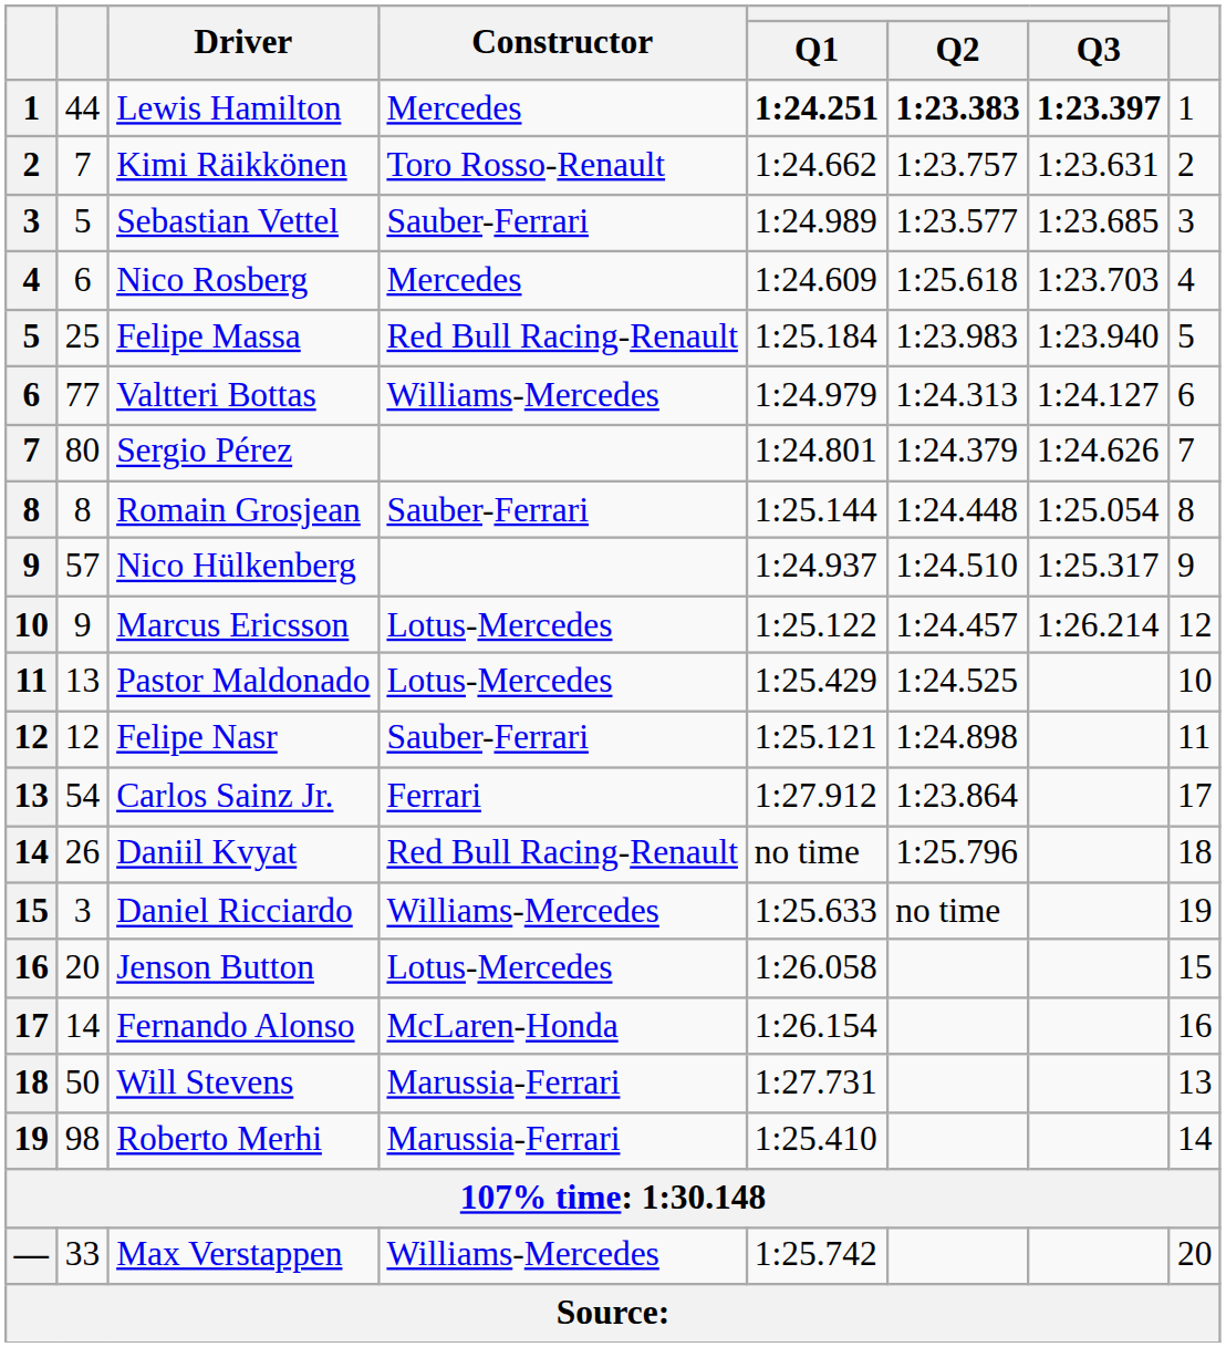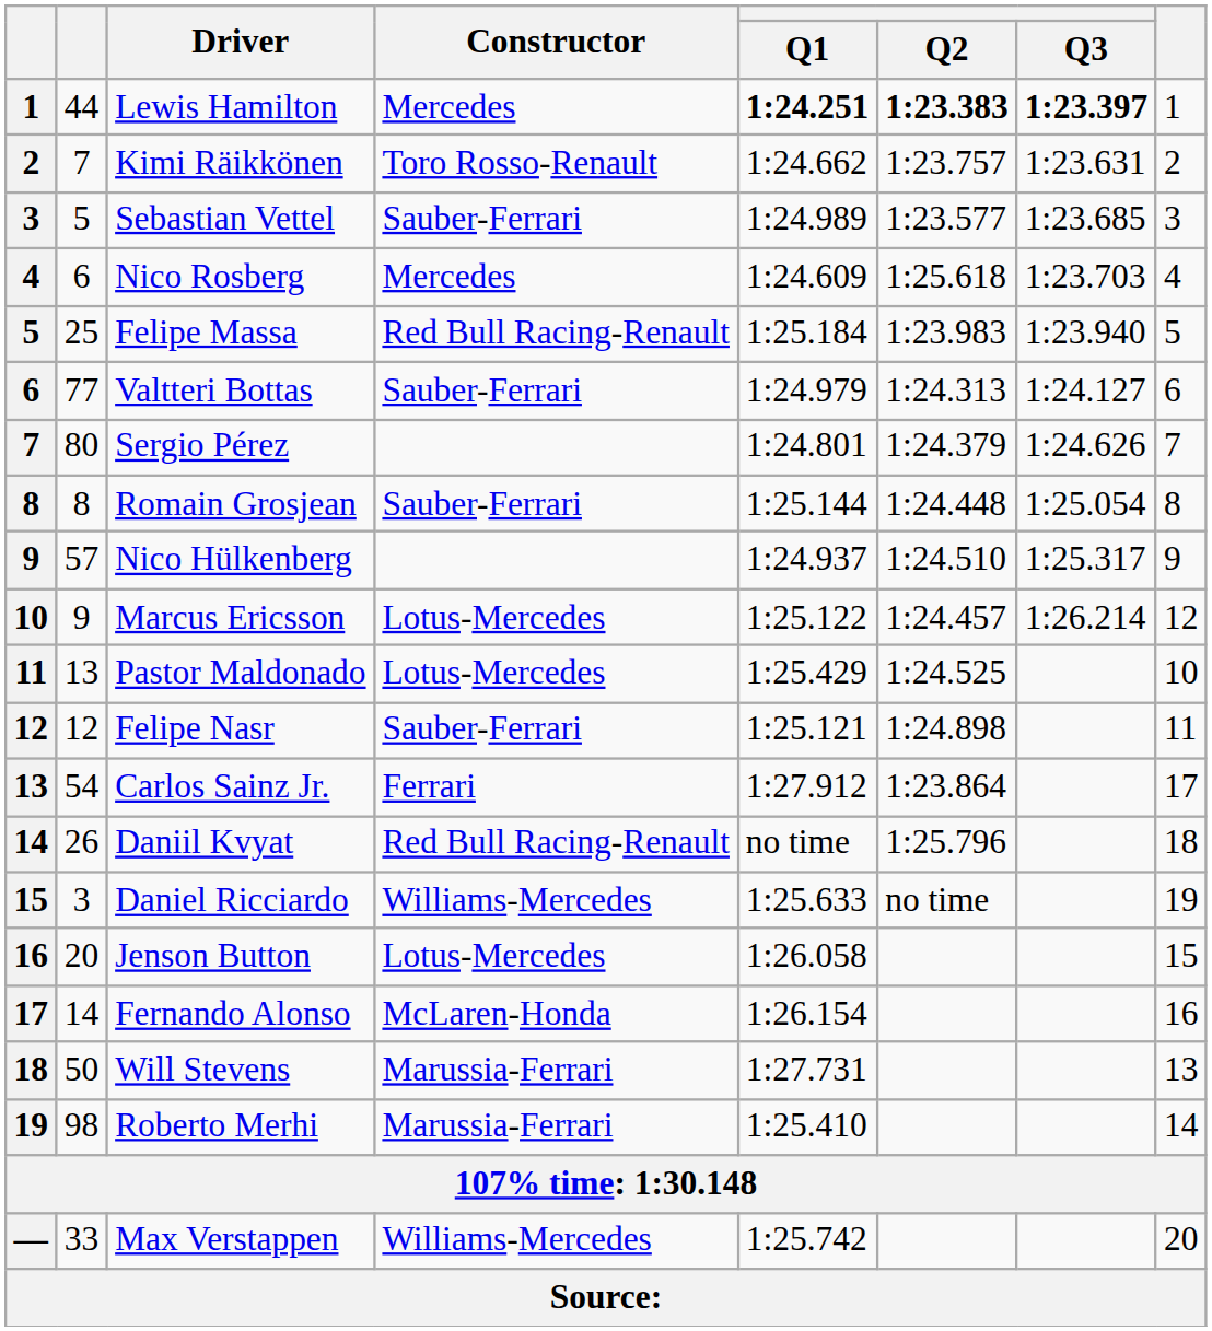Valtteri Bottas | Constructor: Williams-Mercedes -> Sauber-Ferrari
